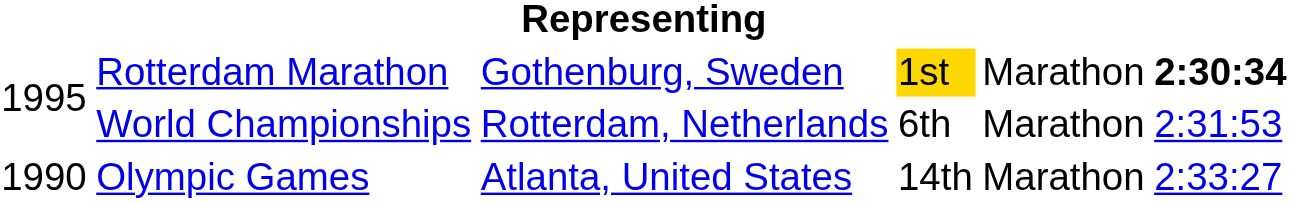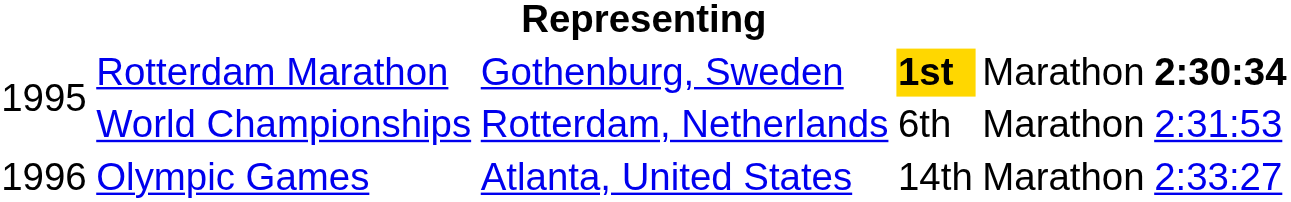Rotterdam Marathon | column 4: normal -> bold
Olympic Games | column 1: 1990 -> 1996
